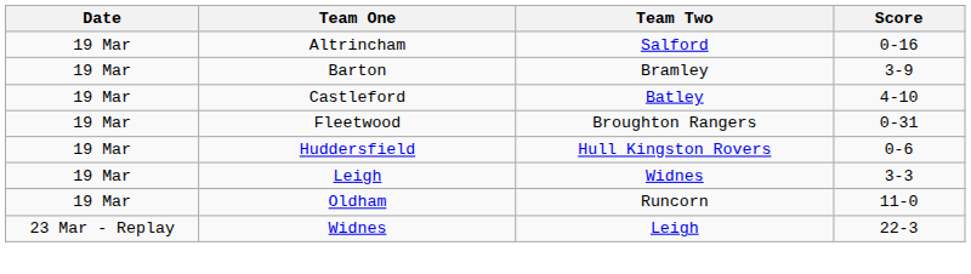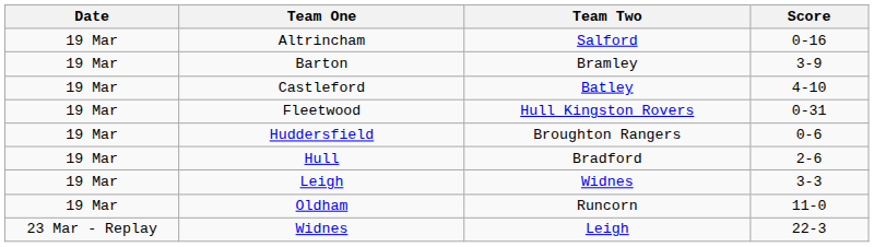Fleetwood | Team Two: Broughton Rangers -> Hull Kingston Rovers
Huddersfield | Team Two: Hull Kingston Rovers -> Broughton Rangers
+ row: 19 Mar | Hull | Bradford | 2-6
